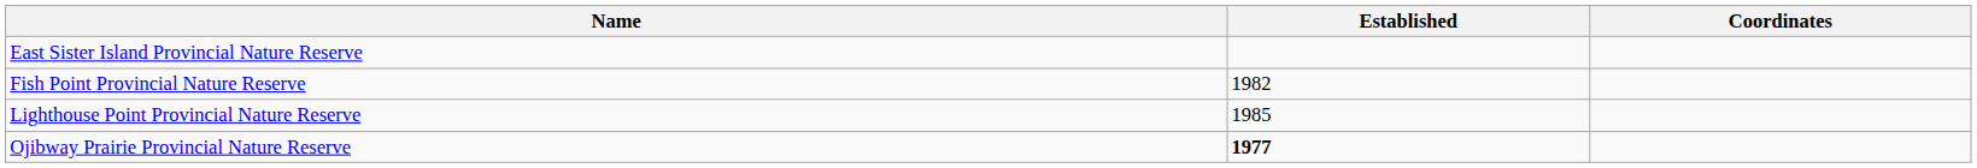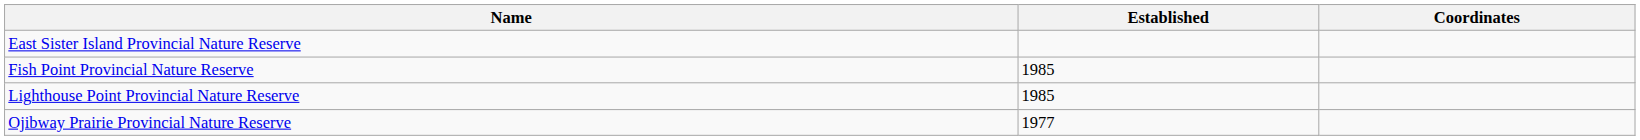Fish Point Provincial Nature Reserve | Established: 1982 -> 1985
Ojibway Prairie Provincial Nature Reserve | Established: bold -> normal
